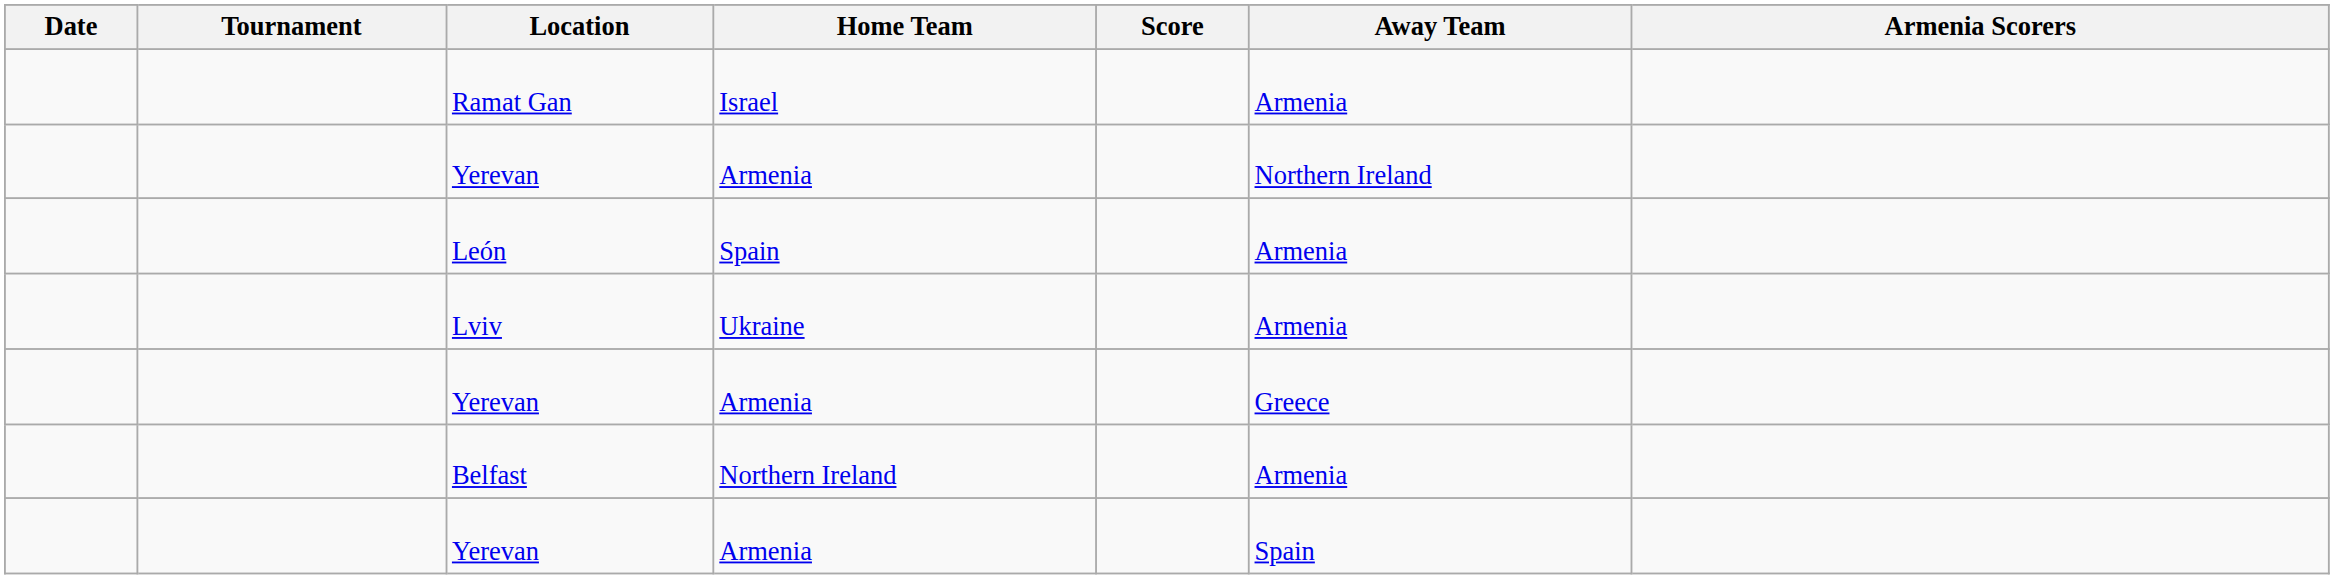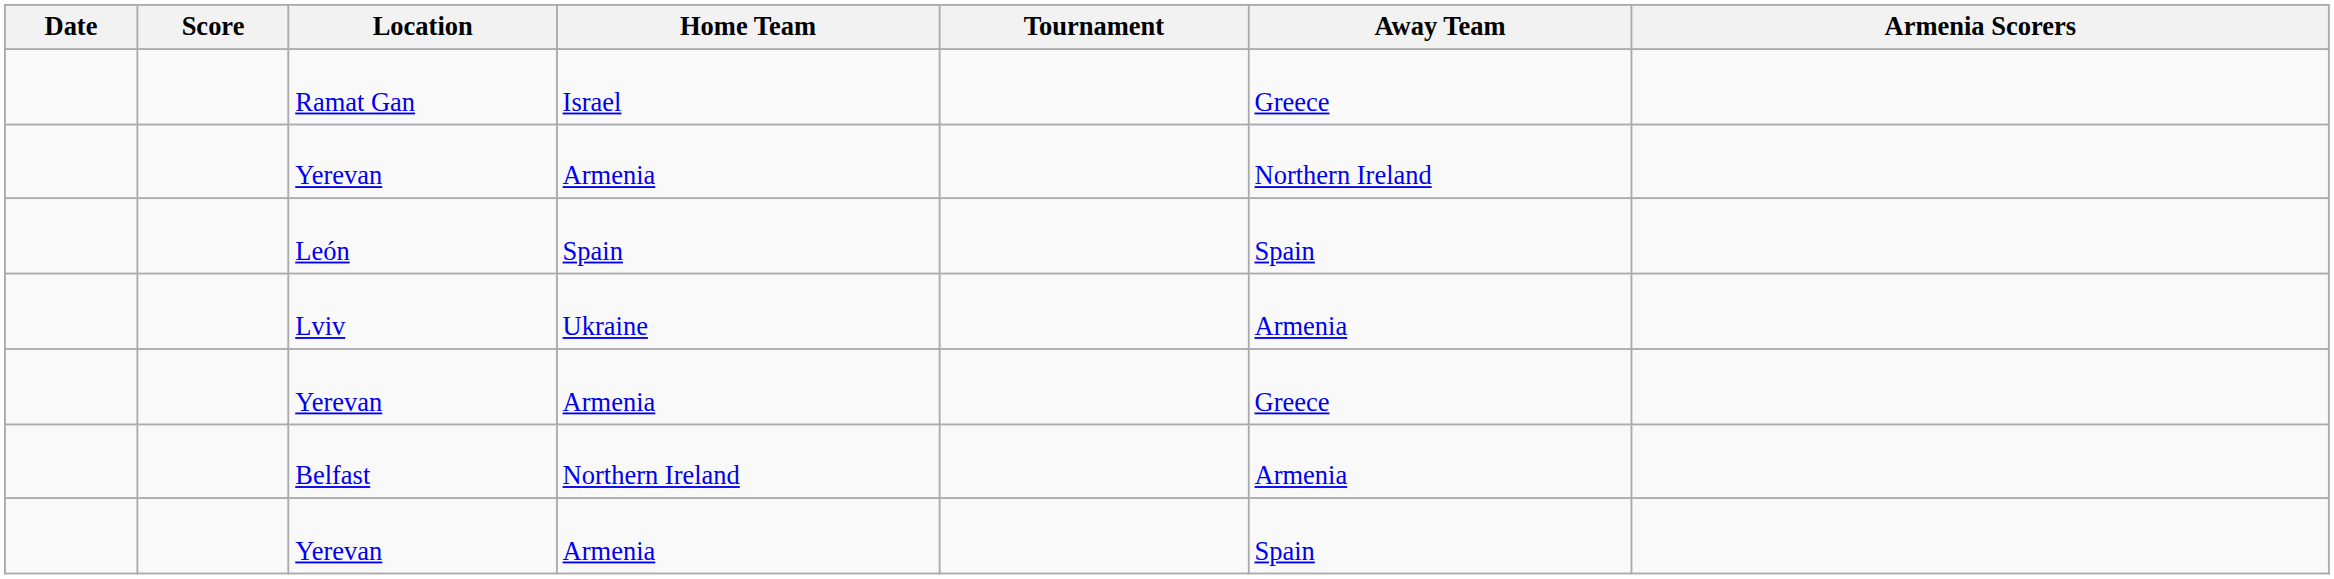columns swapped: Tournament <-> Score
Ramat Gan | Away Team: Armenia -> Greece
León | Away Team: Armenia -> Spain
